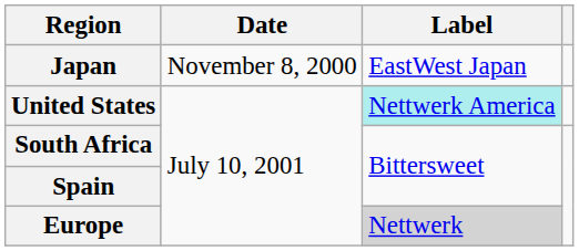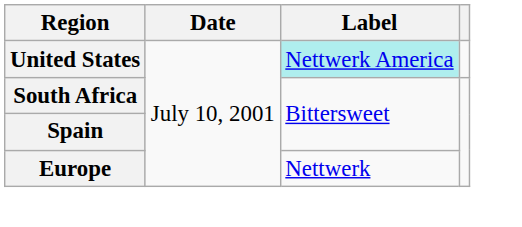- row: Japan | November 8, 2000 | EastWest Japan
Europe | Label: lightgrey background -> no background
